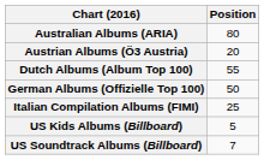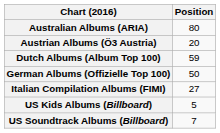Dutch Albums (Album Top 100) | Position: 55 -> 59
Italian Compilation Albums (FIMI) | Position: 25 -> 27
